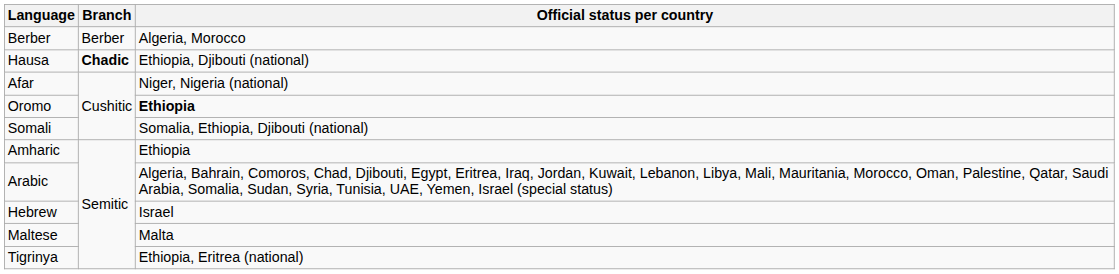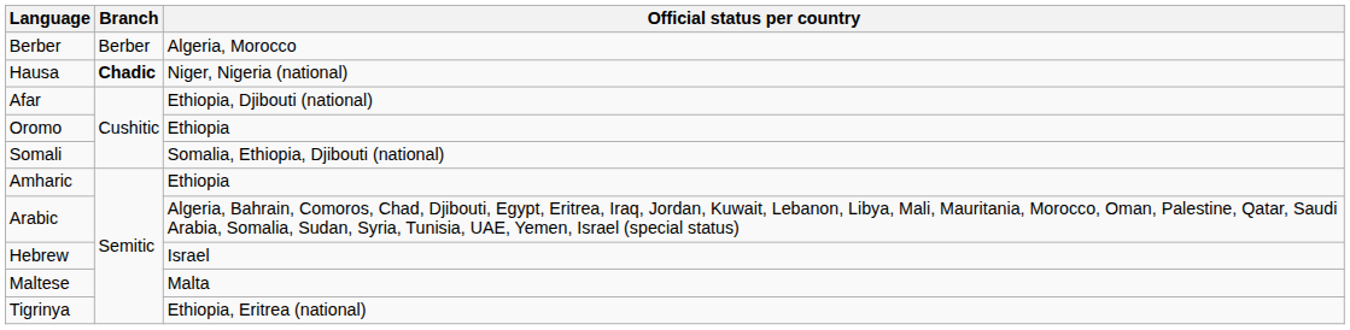Hausa | Official status per country: Ethiopia, Djibouti (national) -> Niger, Nigeria (national)
Afar | Official status per country: Niger, Nigeria (national) -> Ethiopia, Djibouti (national)
Oromo | Official status per country: bold -> normal
